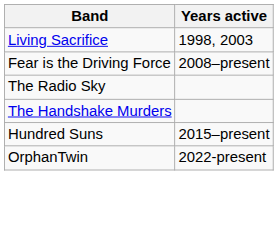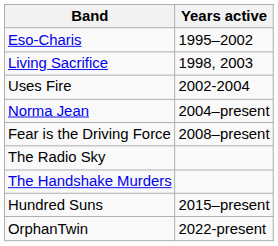+ row: Eso-Charis | 1995–2002
+ row: Uses Fire | 2002-2004
+ row: Norma Jean | 2004–present
